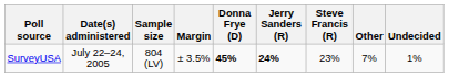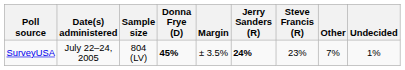columns swapped: Margin <-> Donna Frye (D)
